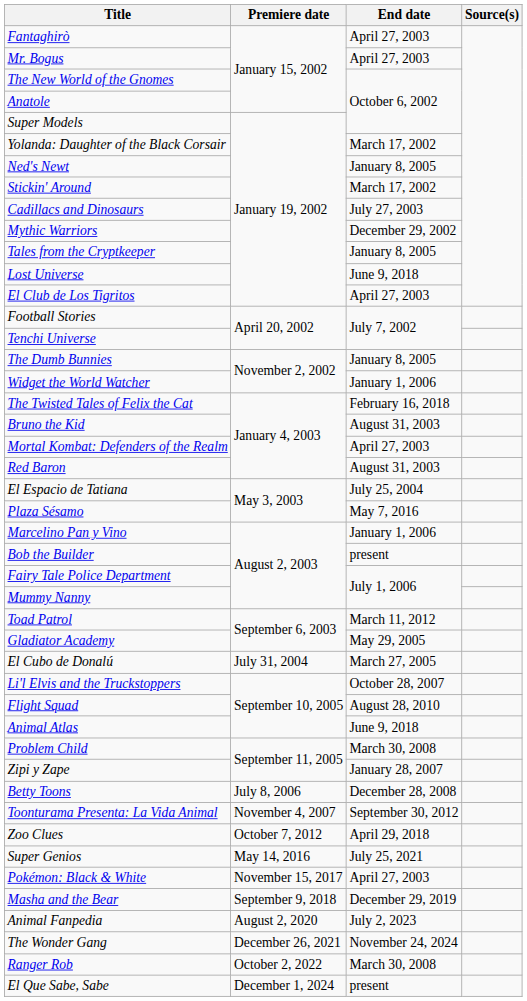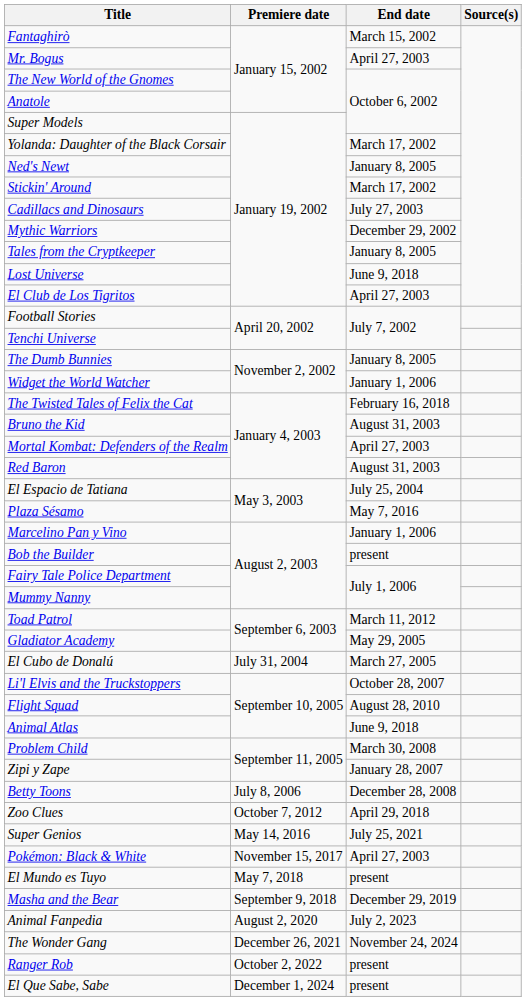Fantaghirò | End date: April 27, 2003 -> March 15, 2002
- row: Toonturama Presenta: La Vida Animal | November 4, 2007 | September 30, 2012
+ row: El Mundo es Tuyo | May 7, 2018 | present
Ranger Rob | End date: March 30, 2008 -> present
